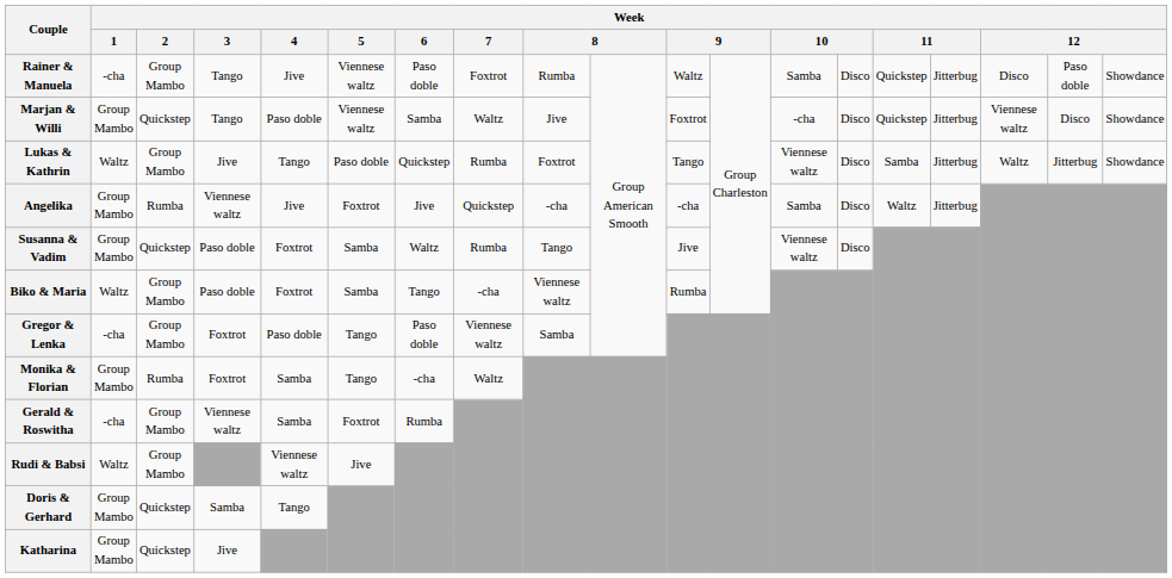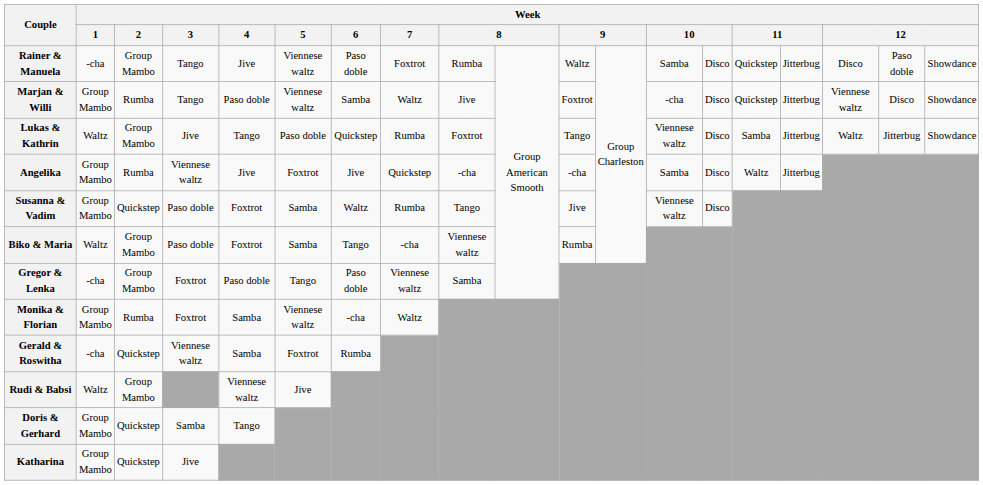Marjan & Willi | Week / 2: Quickstep -> Rumba
Monika & Florian | Week / 5: Tango -> Viennese waltz
Gerald & Roswitha | Week / 2: Group Mambo -> Quickstep
